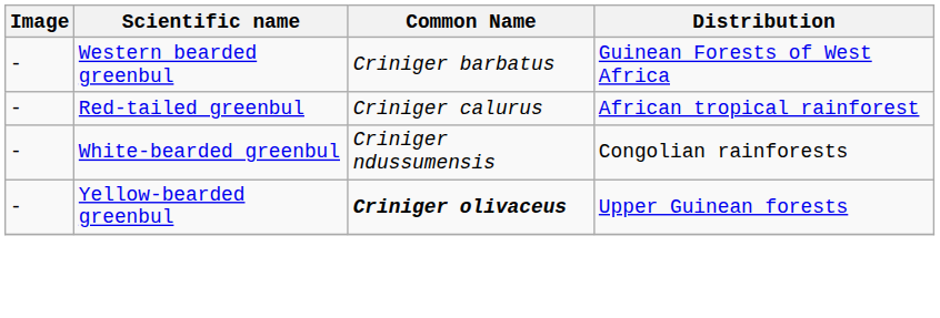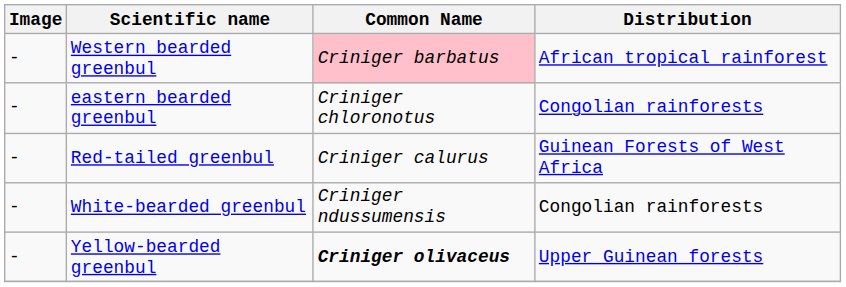Western bearded greenbul | Common Name: no background -> pink background
Western bearded greenbul | Distribution: Guinean Forests of West Africa -> African tropical rainforest
+ row: - | eastern bearded greenbul | Criniger chloronotus | Congolian rainforests
Red-tailed greenbul | Distribution: African tropical rainforest -> Guinean Forests of West Africa
